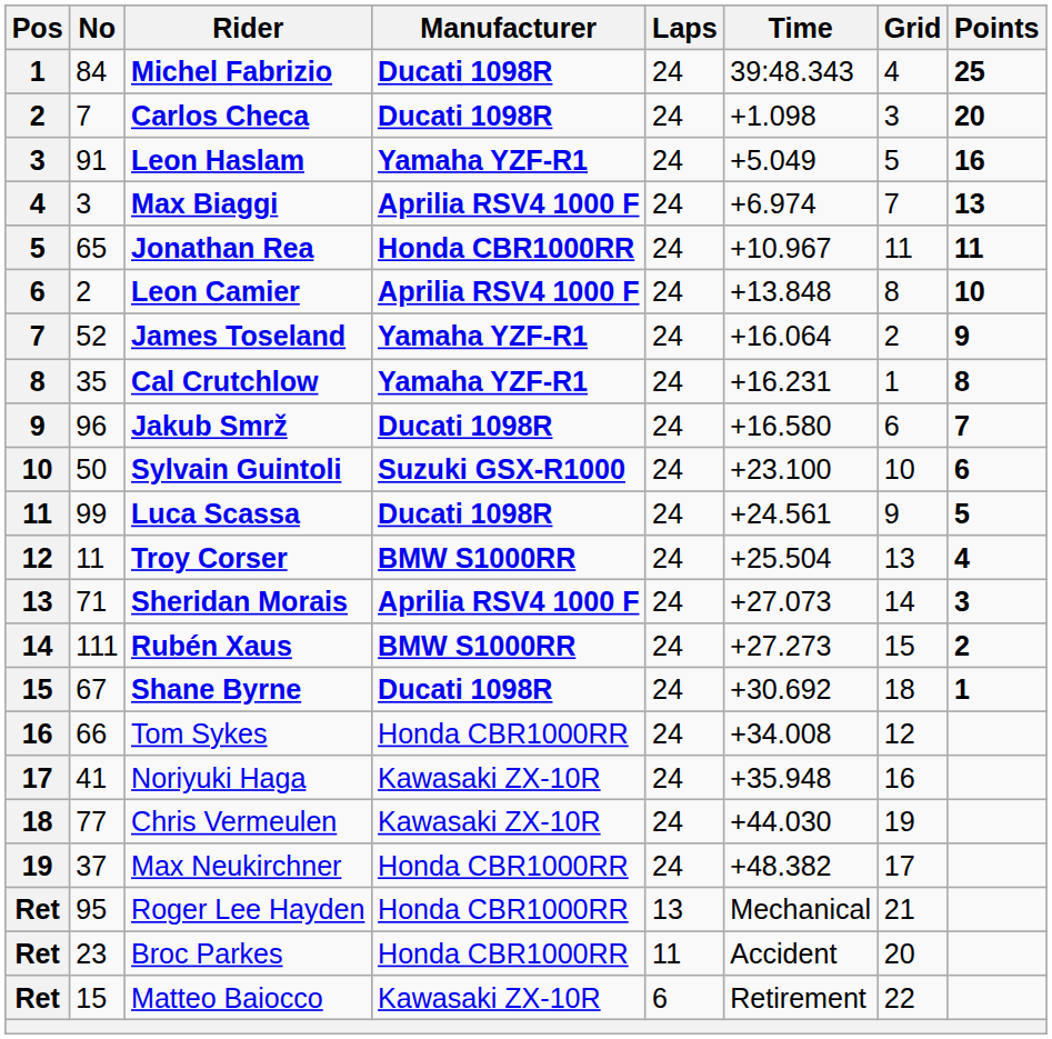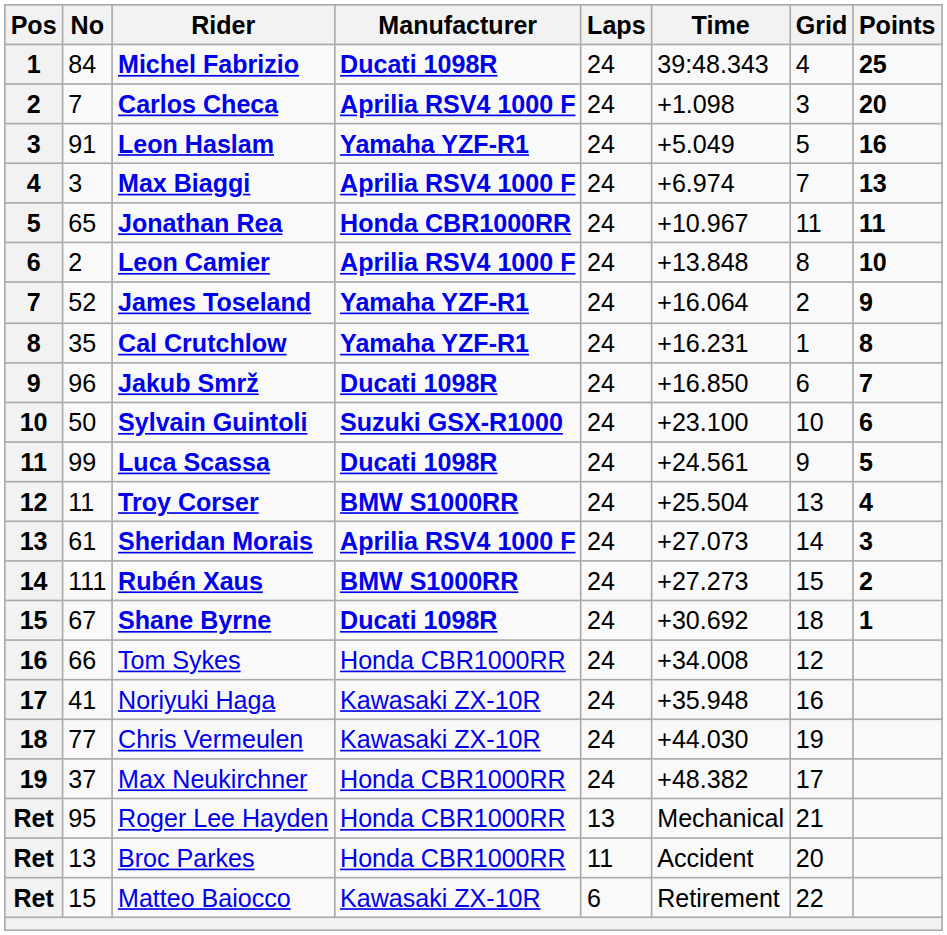Carlos Checa | Manufacturer: Ducati 1098R -> Aprilia RSV4 1000 F
Jakub Smrž | Time: +16.580 -> +16.850
Sheridan Morais | No: 71 -> 61
Broc Parkes | No: 23 -> 13
